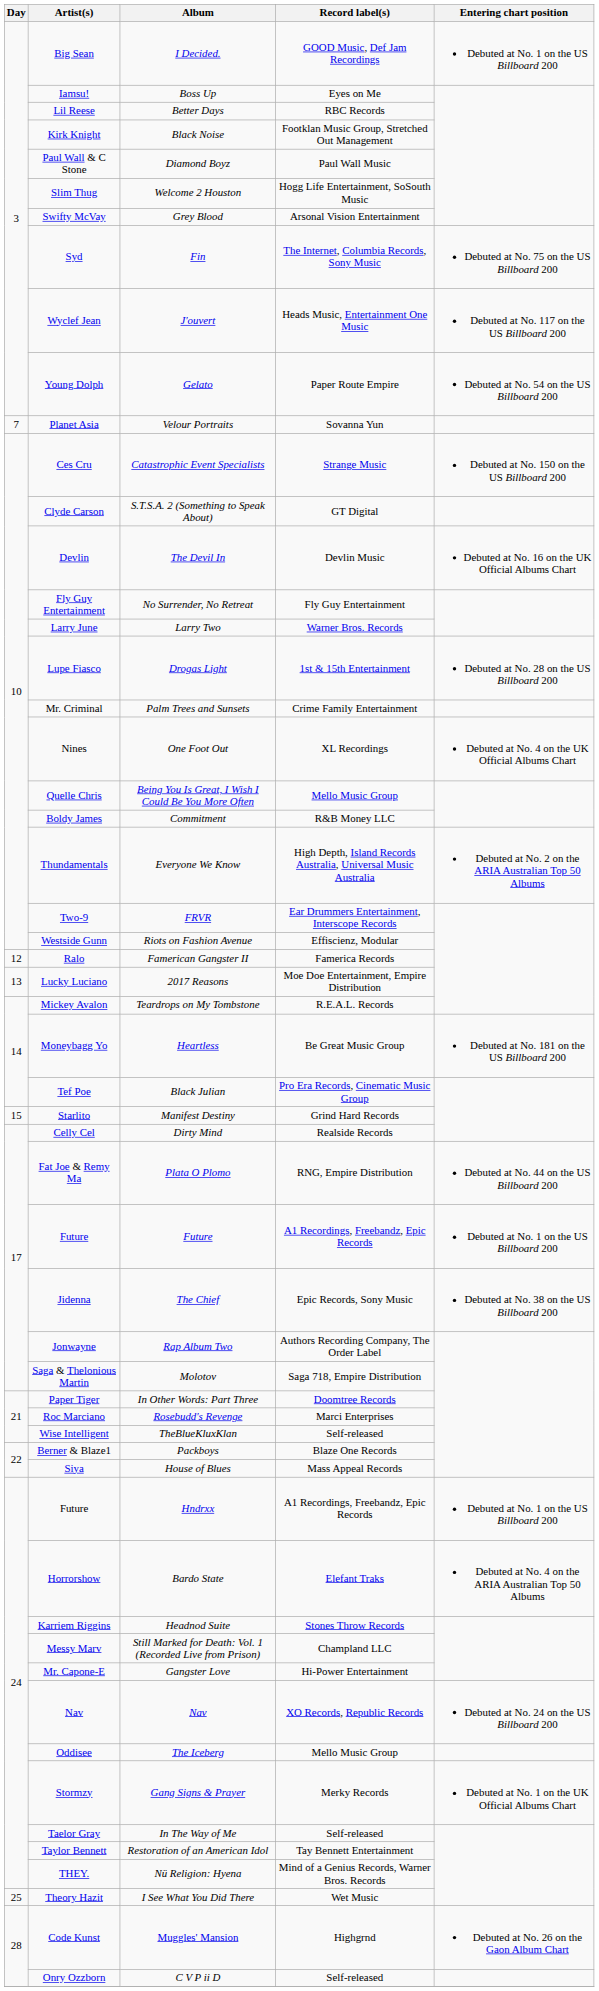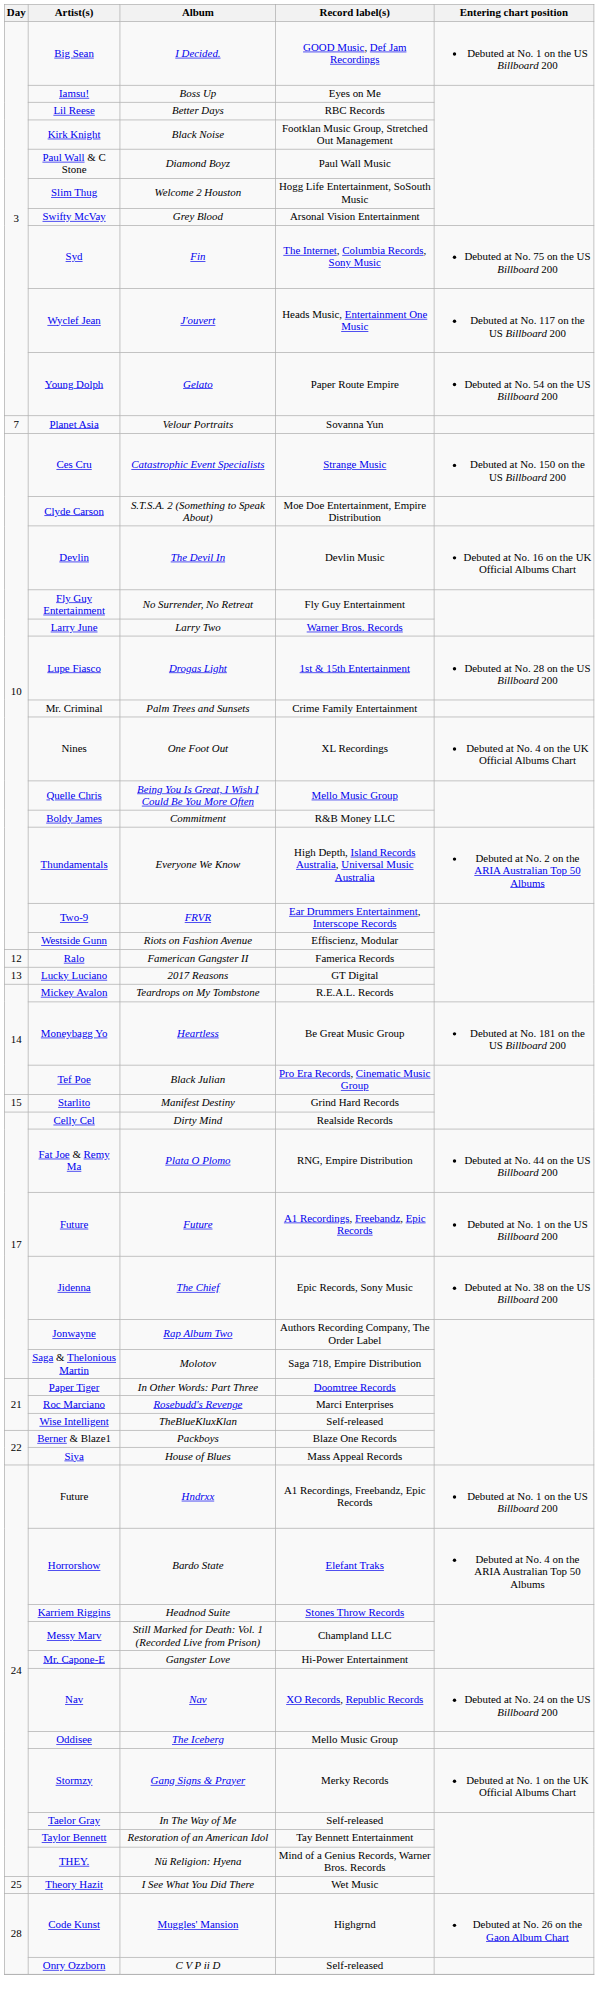S.T.S.A. 2 (Something to Speak About) | Record label(s): GT Digital -> Moe Doe Entertainment, Empire Distribution
2017 Reasons | Record label(s): Moe Doe Entertainment, Empire Distribution -> GT Digital
